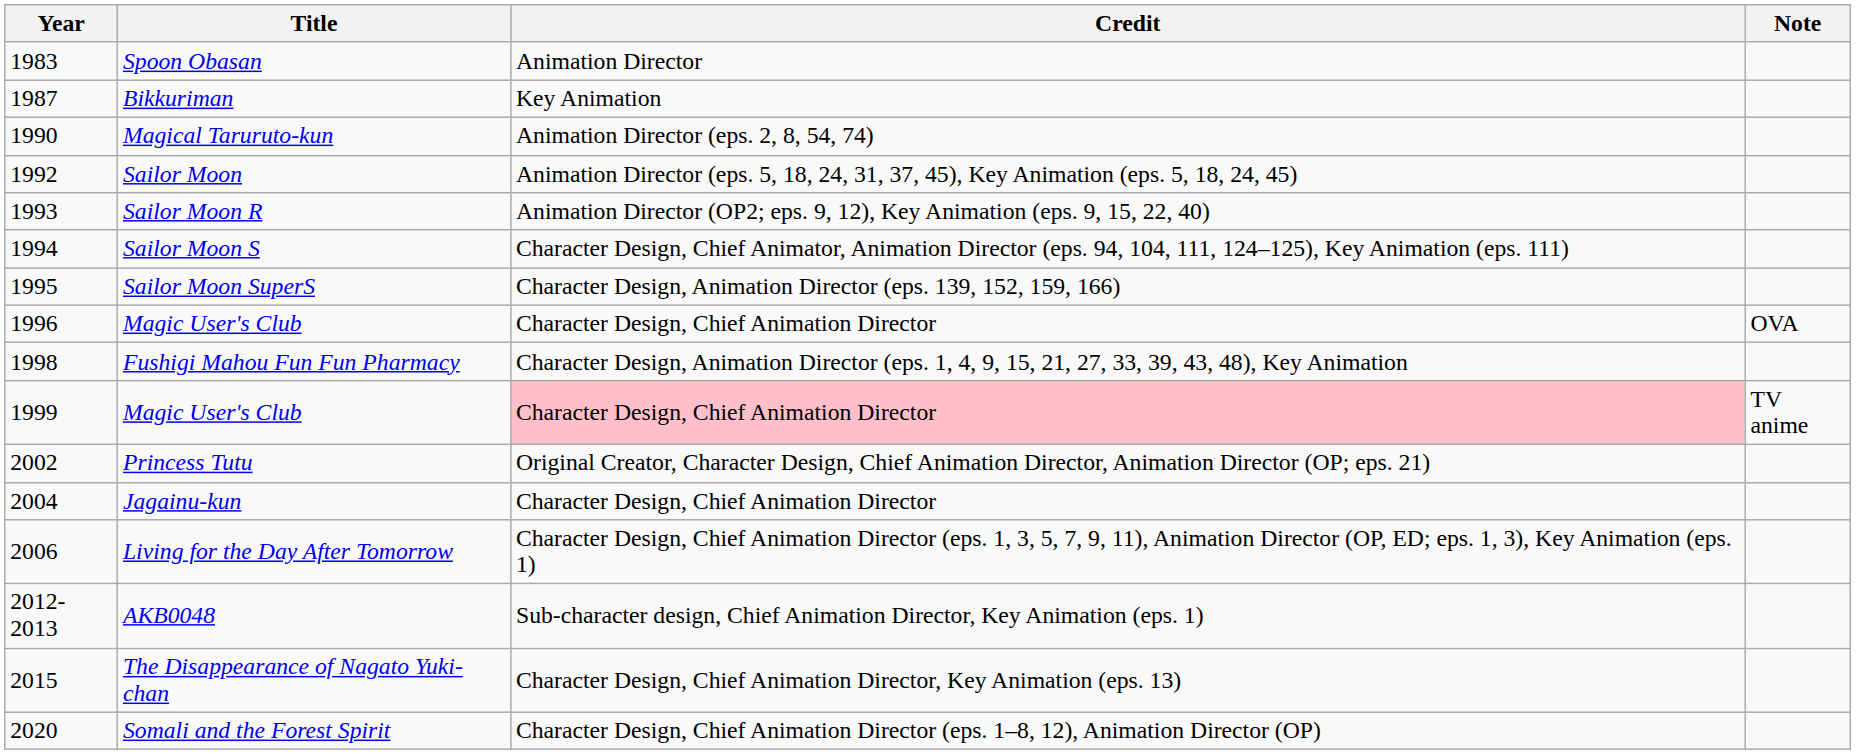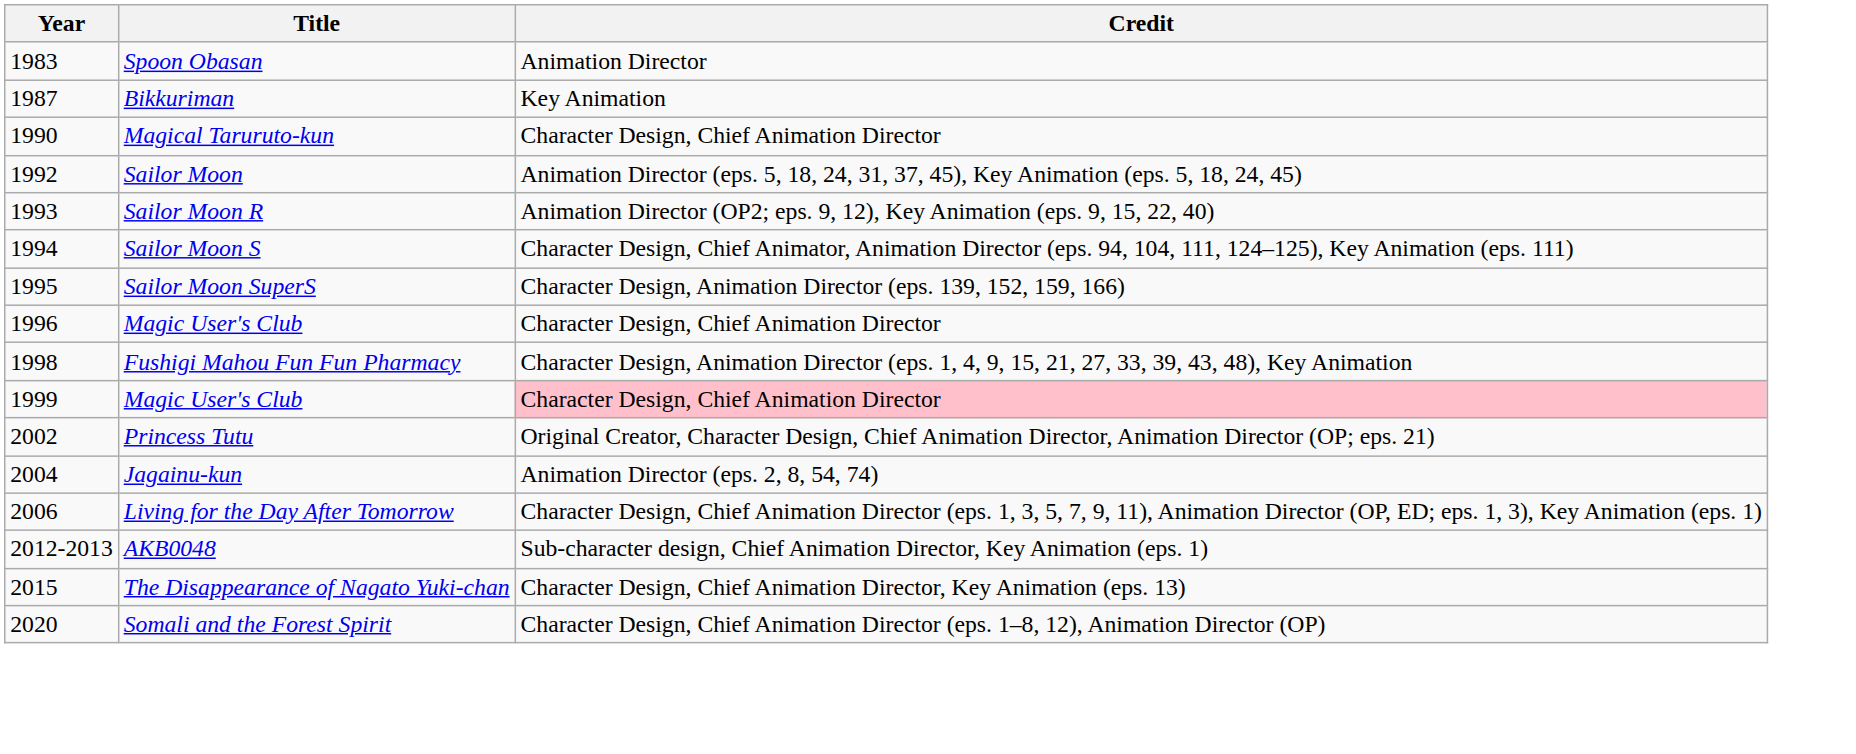- column: Note | OVA | TV anime
Magical Taruruto-kun | Credit: Animation Director (eps. 2, 8, 54, 74) -> Character Design, Chief Animation Director
Jagainu-kun | Credit: Character Design, Chief Animation Director -> Animation Director (eps. 2, 8, 54, 74)
